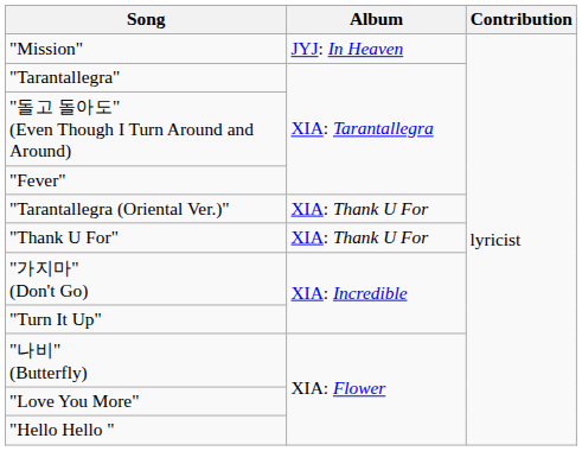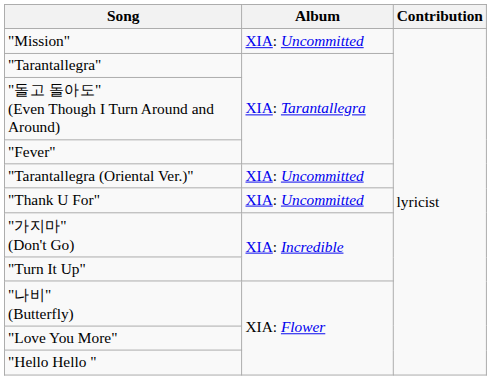"Mission" | Album: JYJ: In Heaven -> XIA: Uncommitted
"Tarantallegra (Oriental Ver.)" | Album: XIA: Thank U For -> XIA: Uncommitted
"Thank U For" | Album: XIA: Thank U For -> XIA: Uncommitted
